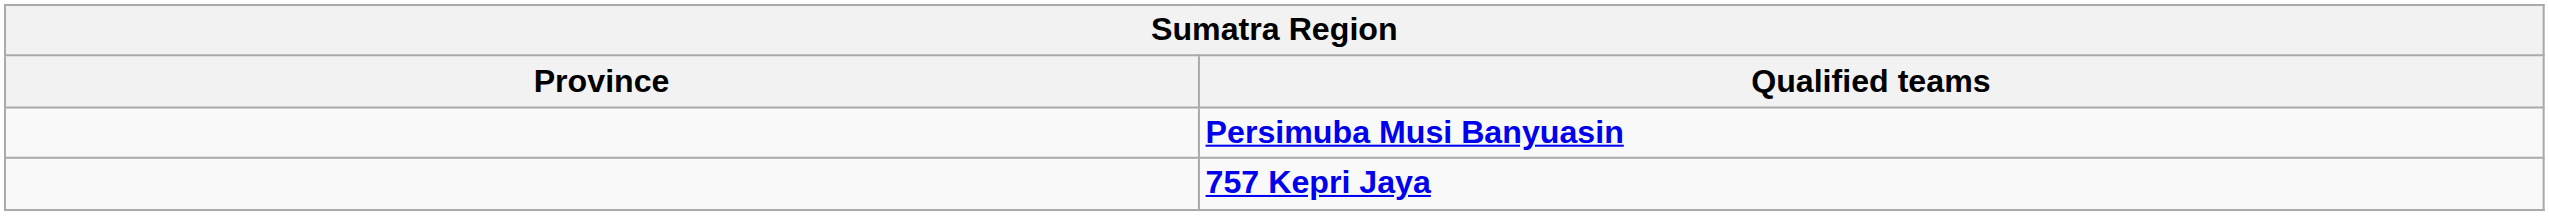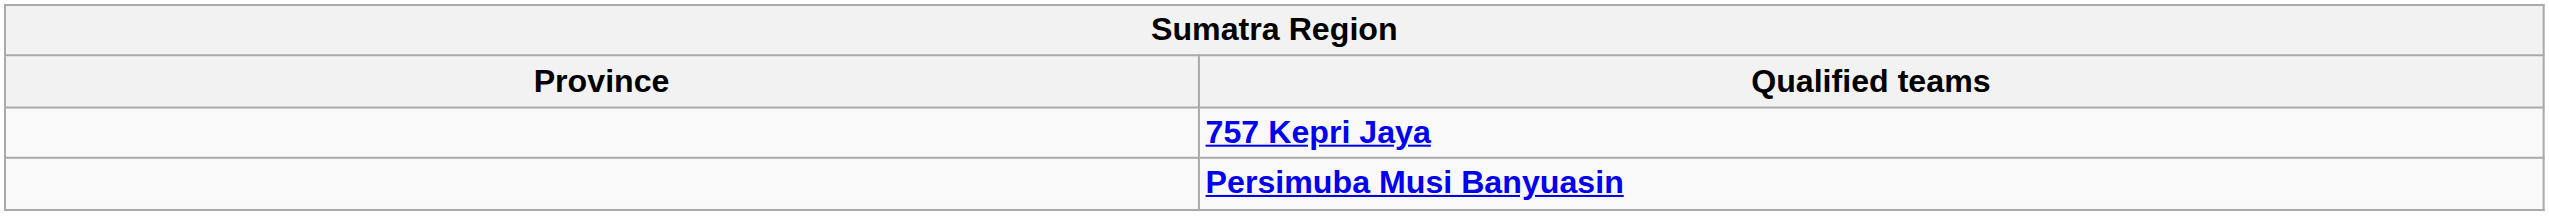rows swapped: 757 Kepri Jaya <-> Persimuba Musi Banyuasin
